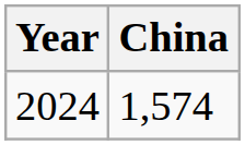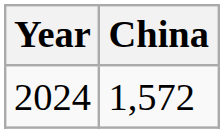2024 | China: 1,574 -> 1,572
